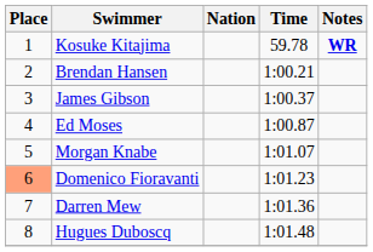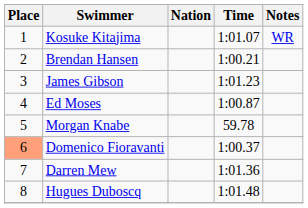Kosuke Kitajima | Time: 59.78 -> 1:01.07
Kosuke Kitajima | Notes: bold -> normal
James Gibson | Time: 1:00.37 -> 1:01.23
Morgan Knabe | Time: 1:01.07 -> 59.78
Domenico Fioravanti | Time: 1:01.23 -> 1:00.37
